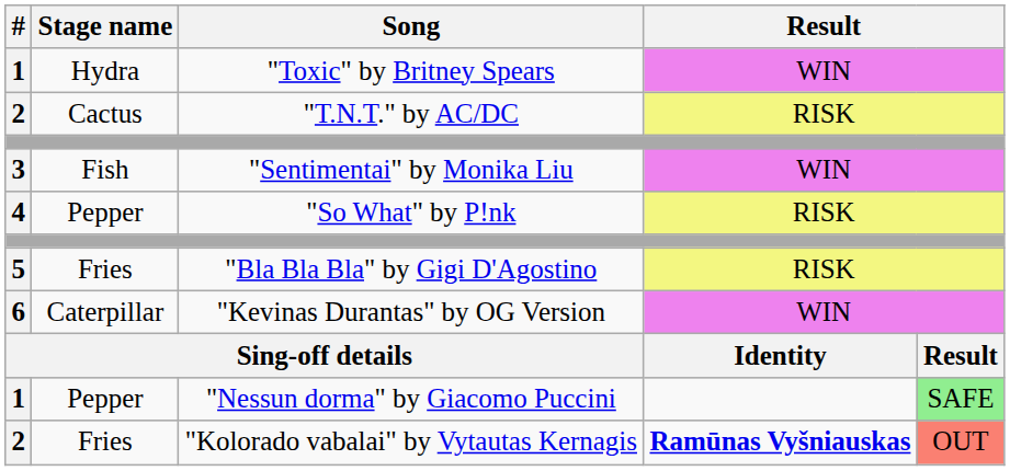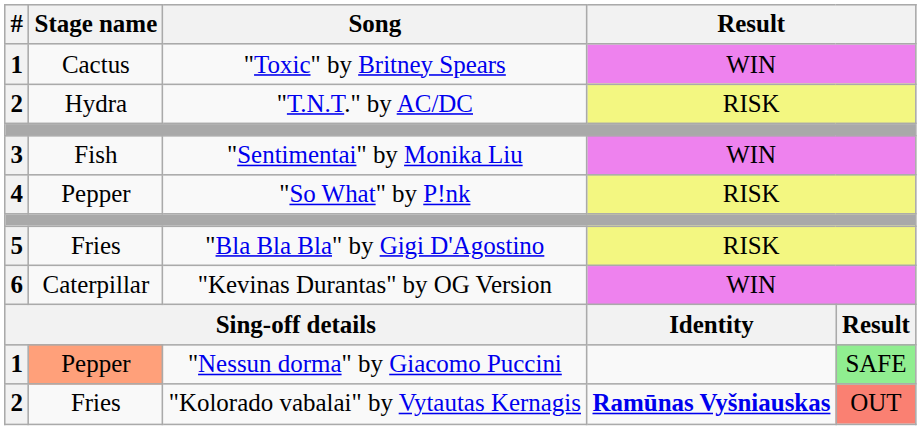"Toxic" by Britney Spears | Stage name: Hydra -> Cactus
"T.N.T." by AC/DC | Stage name: Cactus -> Hydra
"Nessun dorma" by Giacomo Puccini | Stage name: no background -> lightsalmon background
